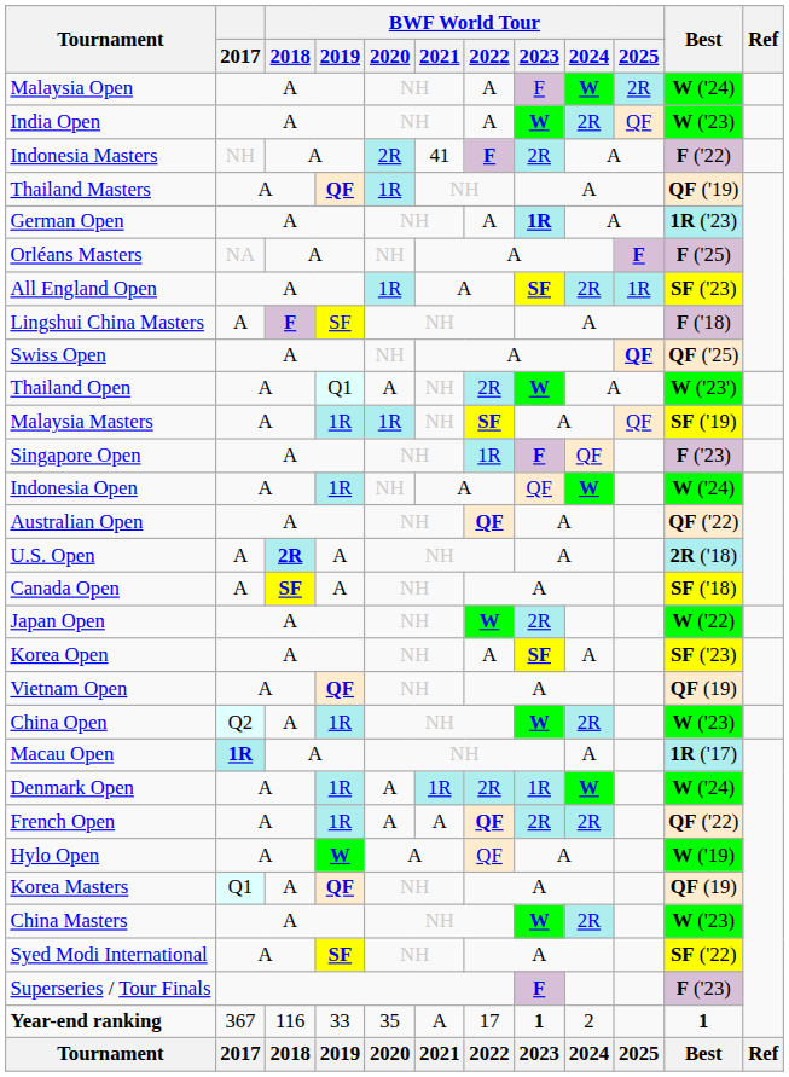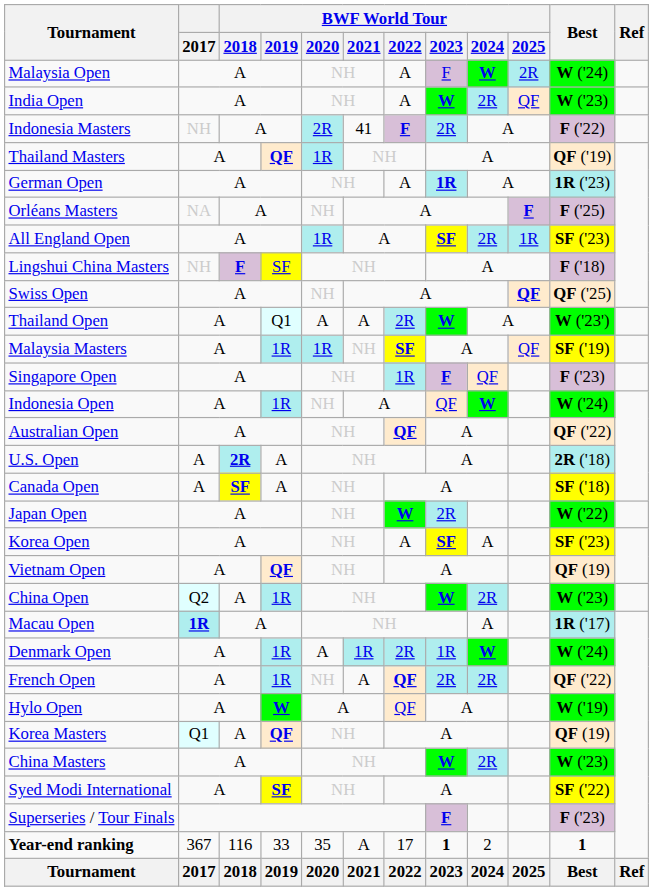Lingshui China Masters | 2017: A -> NH
Thailand Open | BWF World Tour / 2021: NH -> A
French Open | BWF World Tour / 2020: A -> NH
